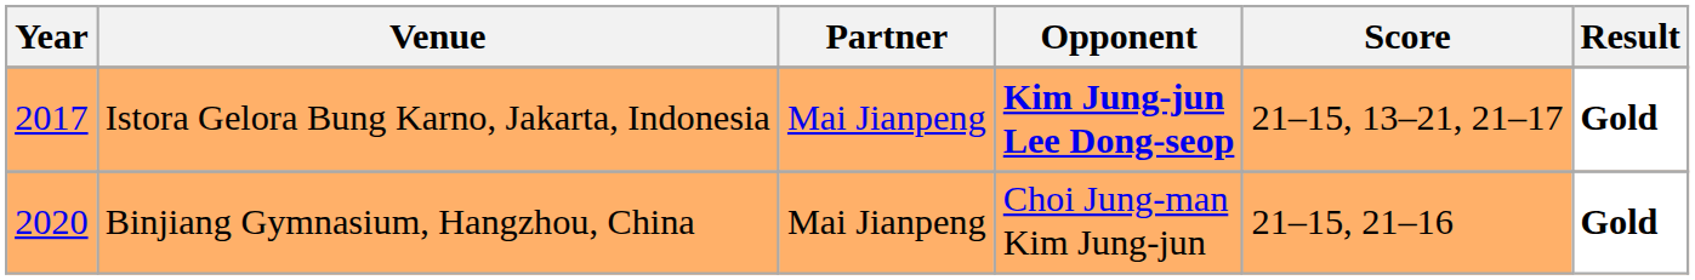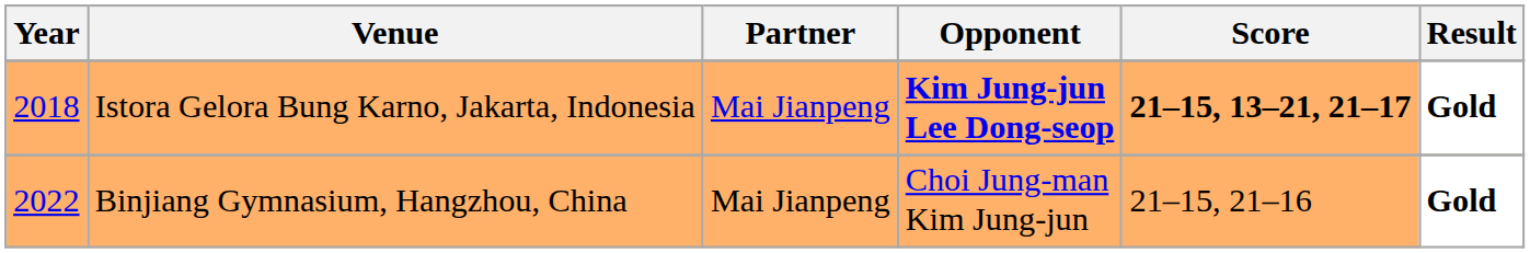Istora Gelora Bung Karno, Jakarta, Indonesia | Year: 2017 -> 2018
Istora Gelora Bung Karno, Jakarta, Indonesia | Score: normal -> bold
Binjiang Gymnasium, Hangzhou, China | Year: 2020 -> 2022
